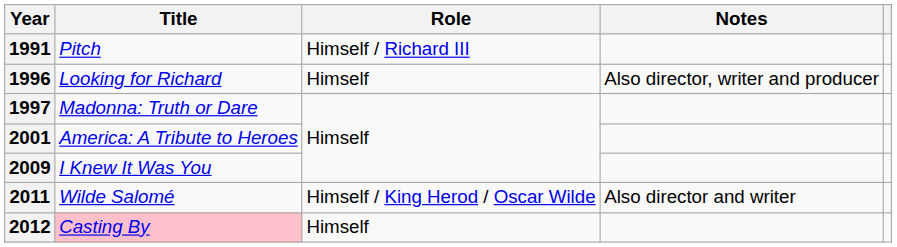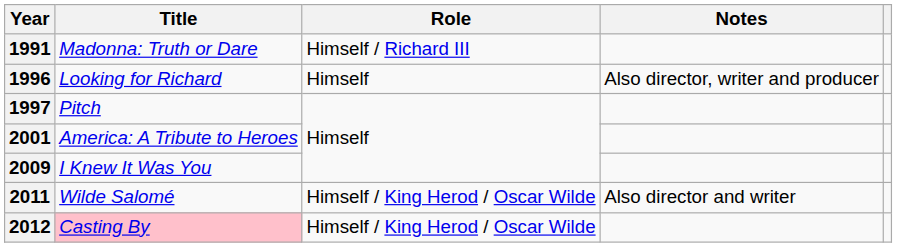1991 | Title: Pitch -> Madonna: Truth or Dare
1997 | Title: Madonna: Truth or Dare -> Pitch
2012 | Role: Himself -> Himself / King Herod / Oscar Wilde
